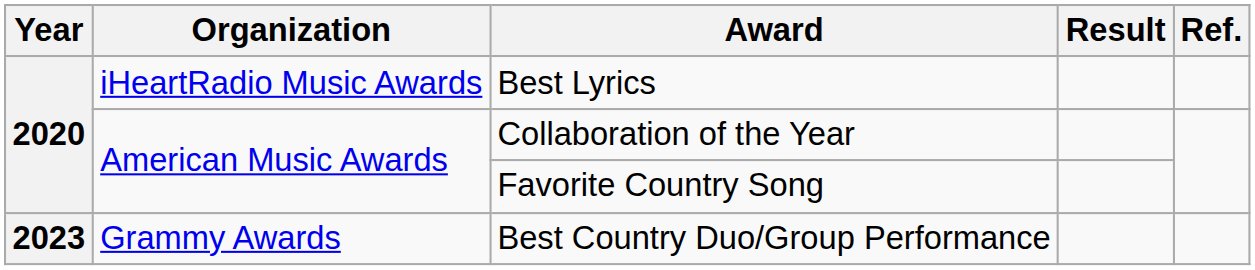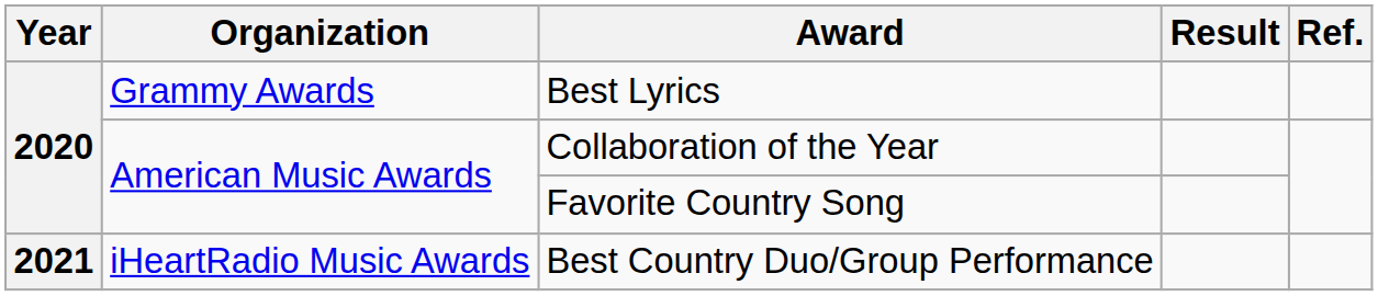Best Lyrics | Organization: iHeartRadio Music Awards -> Grammy Awards
Best Country Duo/Group Performance | Year: 2023 -> 2021
Best Country Duo/Group Performance | Organization: Grammy Awards -> iHeartRadio Music Awards
